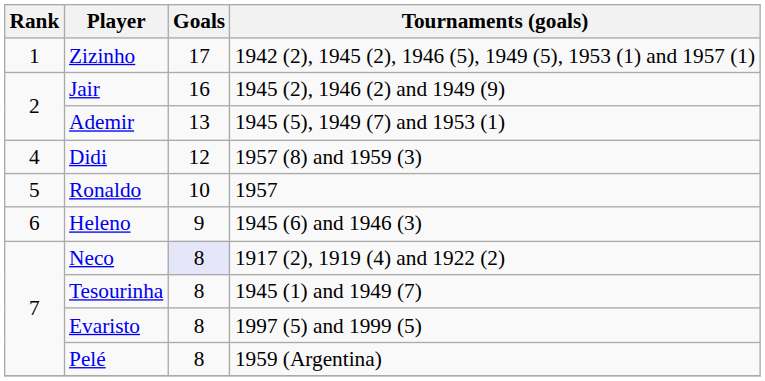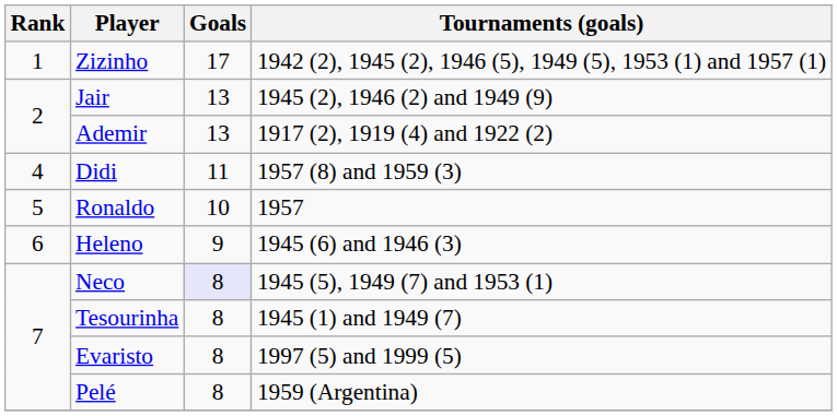Jair | Goals: 16 -> 13
Ademir | Tournaments (goals): 1945 (5), 1949 (7) and 1953 (1) -> 1917 (2), 1919 (4) and 1922 (2)
Didi | Goals: 12 -> 11
Neco | Tournaments (goals): 1917 (2), 1919 (4) and 1922 (2) -> 1945 (5), 1949 (7) and 1953 (1)
